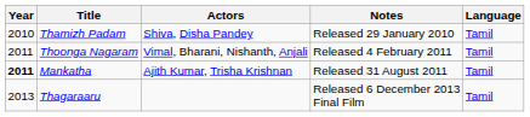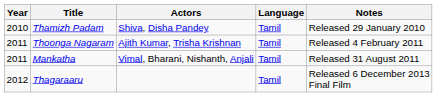columns swapped: Language <-> Notes
Thoonga Nagaram | Actors: Vimal, Bharani, Nishanth, Anjali -> Ajith Kumar, Trisha Krishnan
Mankatha | Year: bold -> normal
Mankatha | Actors: Ajith Kumar, Trisha Krishnan -> Vimal, Bharani, Nishanth, Anjali
Thagaraaru | Year: 2013 -> 2012
